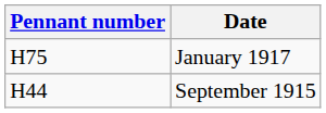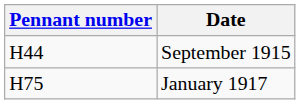rows swapped: September 1915 <-> January 1917
